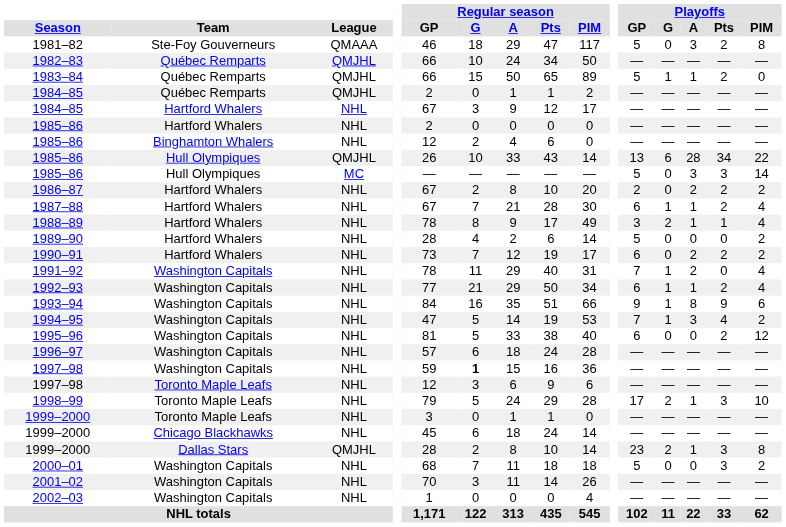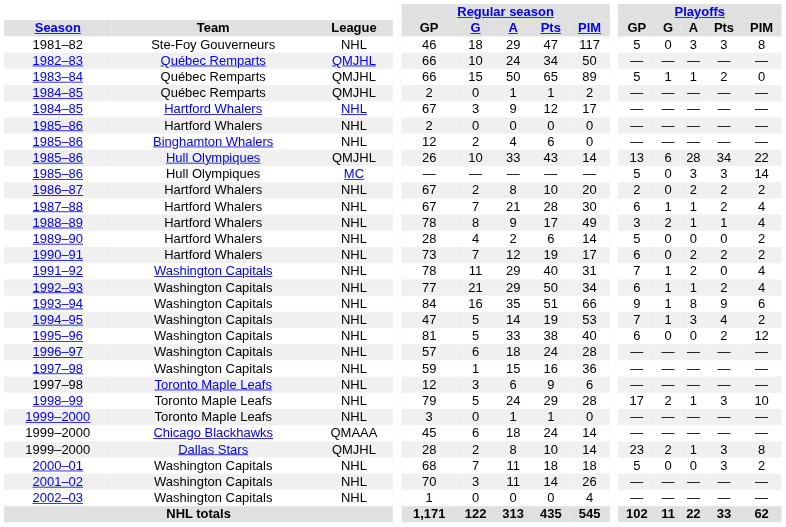1981–82 | League: QMAAA -> NHL
1981–82 | Playoffs / Pts: 2 -> 3
1997–98 / Washington Capitals | Regular season / G: bold -> normal
1999–2000 / Chicago Blackhawks | League: NHL -> QMAAA
